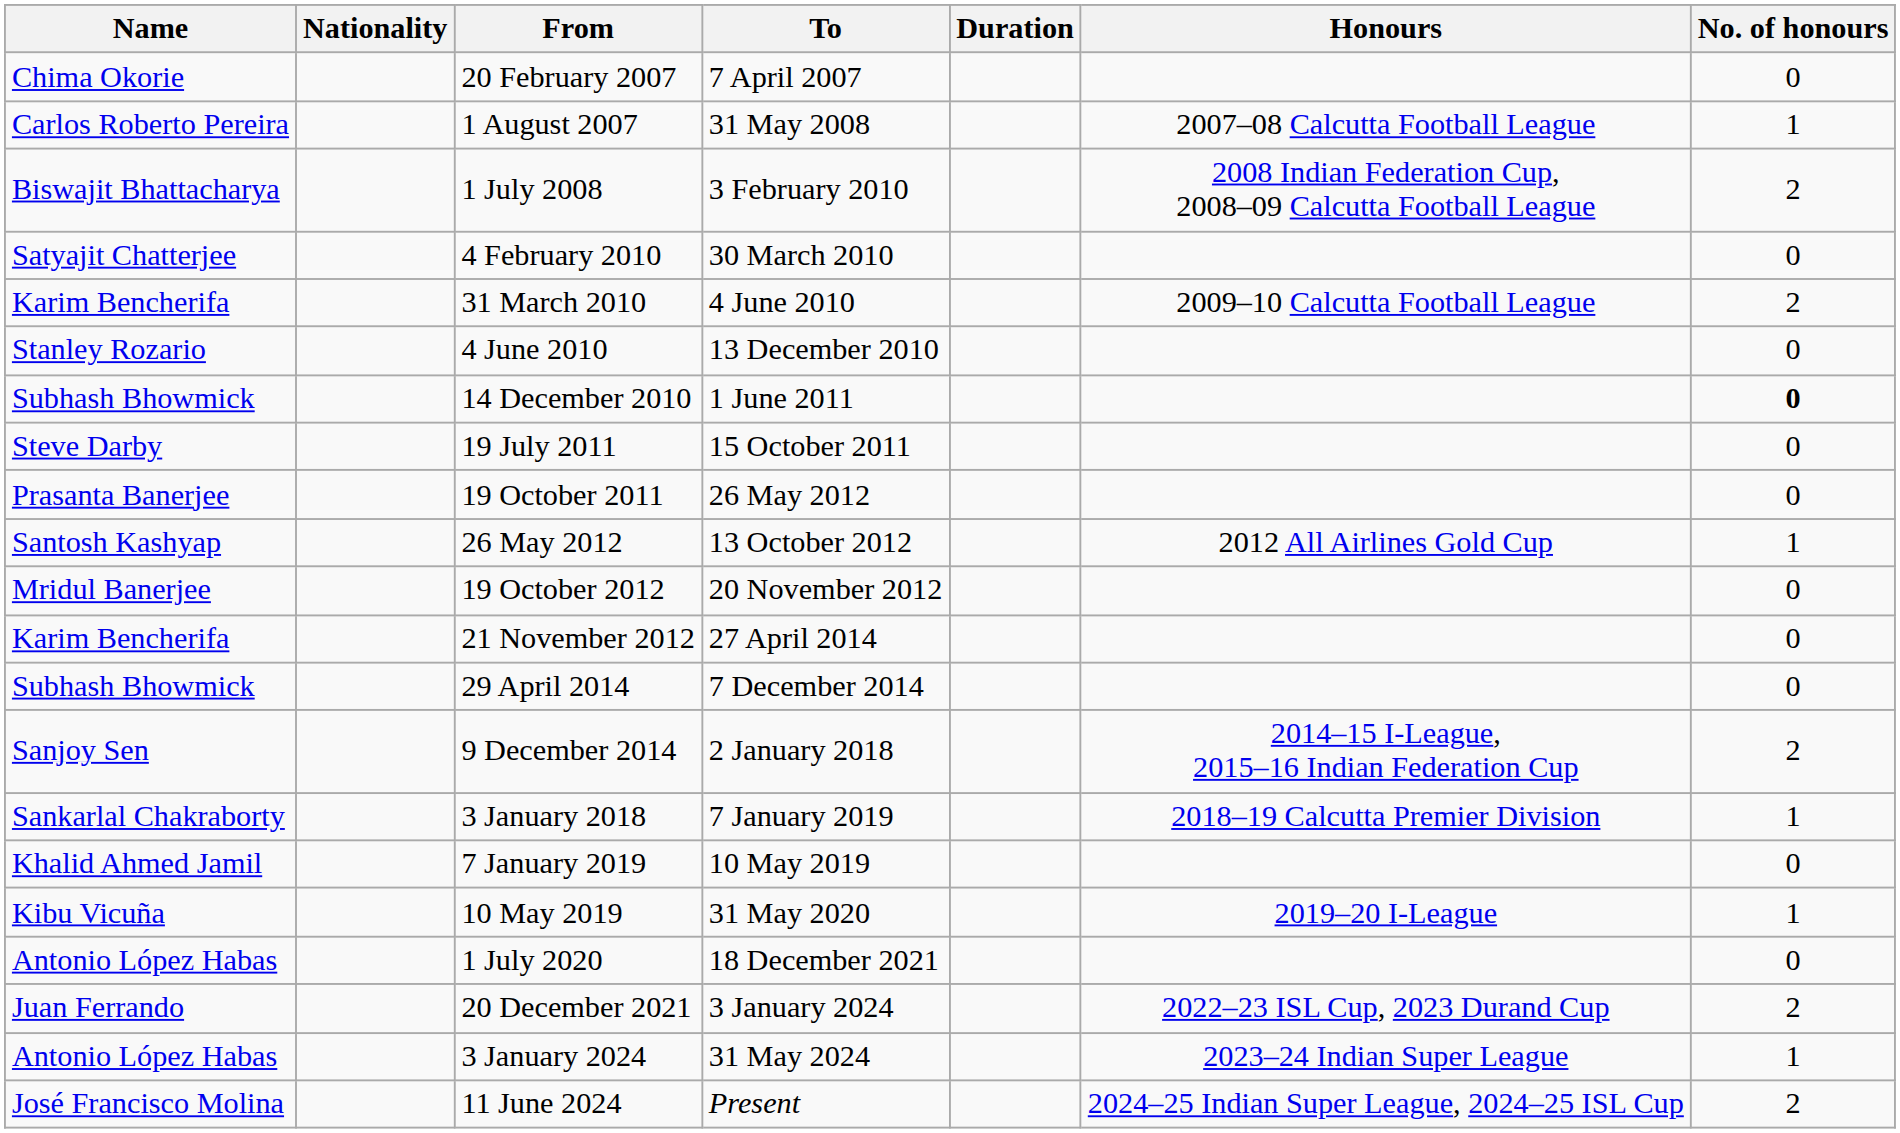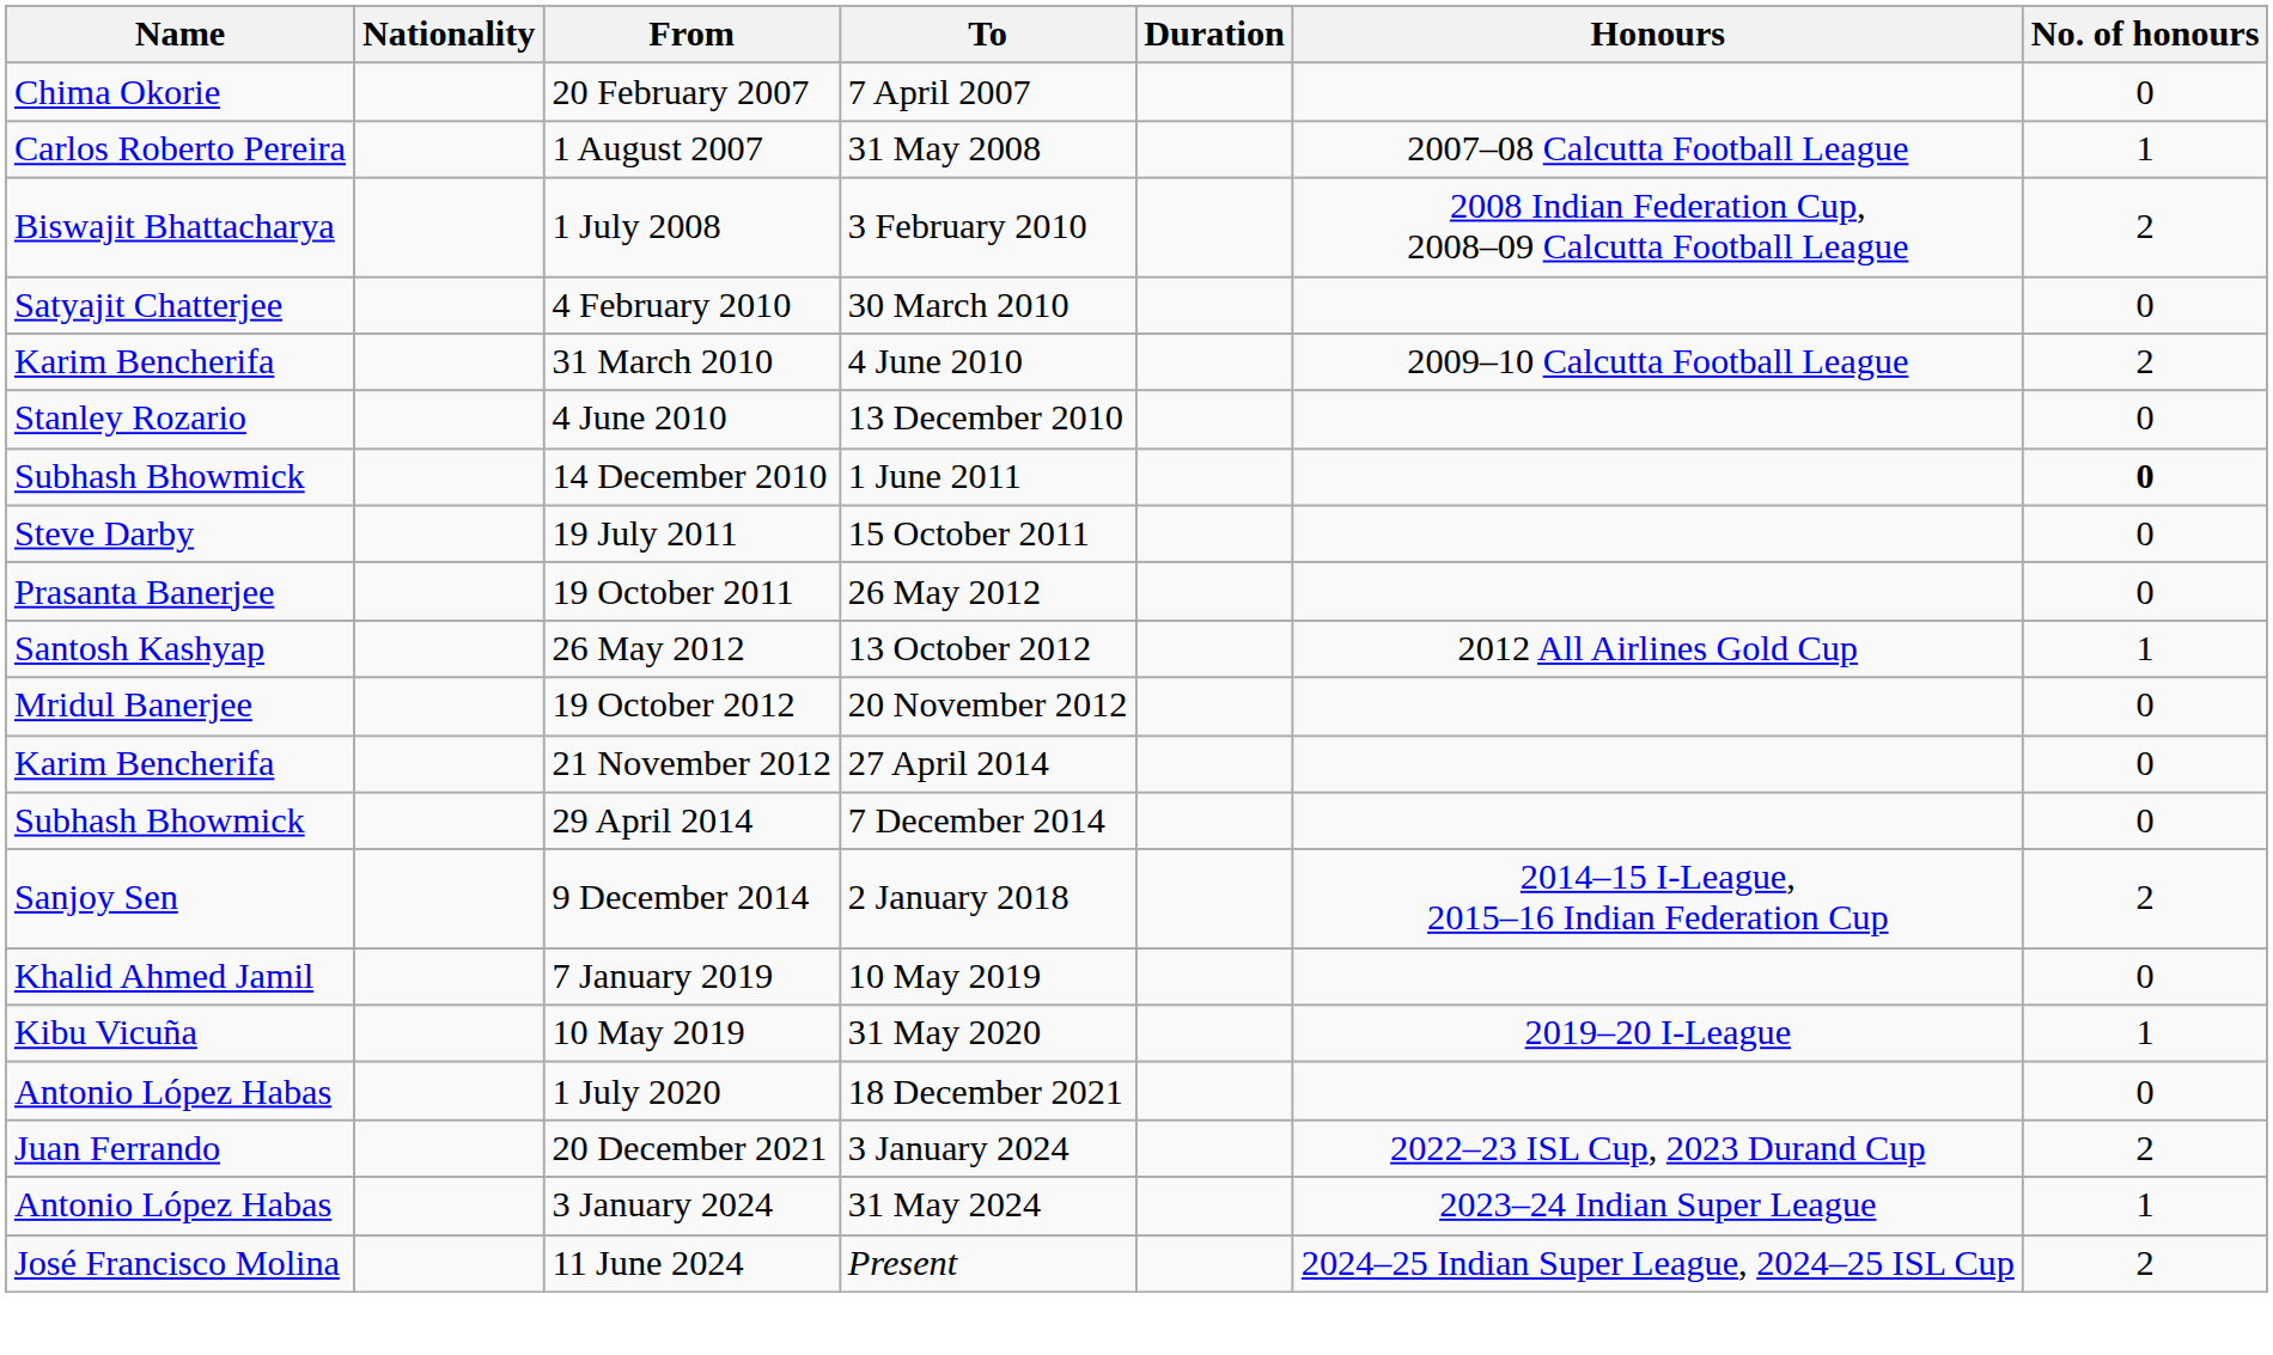- row: Sankarlal Chakraborty | 3 January 2018 | 7 January 2019 | 2018–19 Calcutta Premier Division | 1
